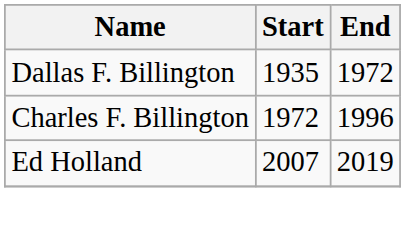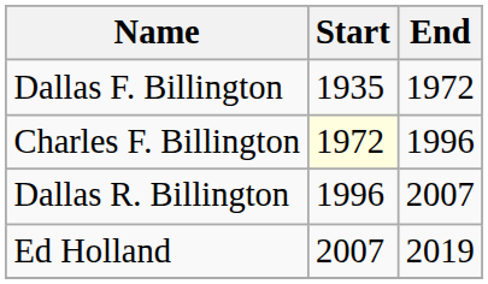Charles F. Billington | Start: no background -> lightyellow background
+ row: Dallas R. Billington | 1996 | 2007
